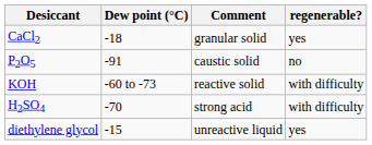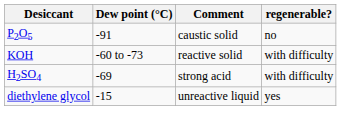- row: CaCl2 | -18 | granular solid | yes
H2SO4 | Dew point (°C): -70 -> -69
